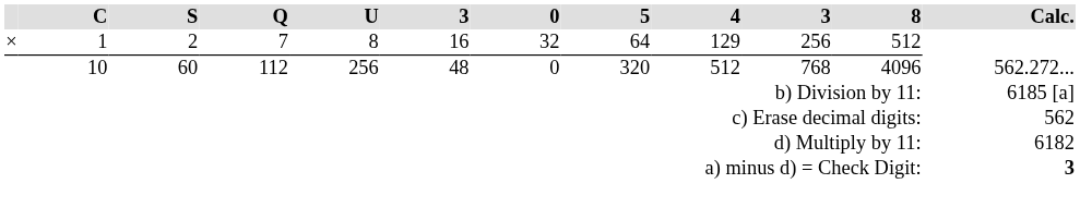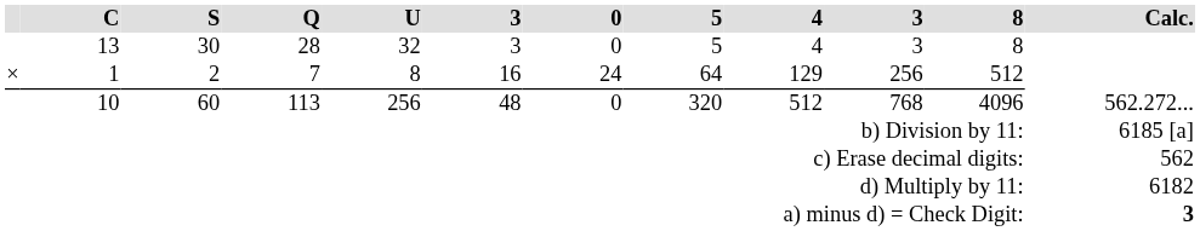+ row: 13 | 30 | 28 | 32 | 3 | 0 | 5 | 4 | 3 | 8
2 | 0: 32 -> 24
60 | Q: 112 -> 113
